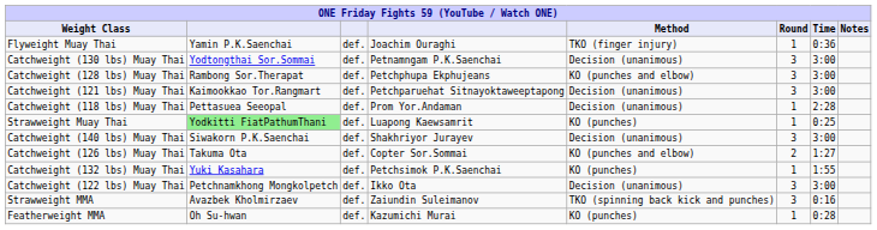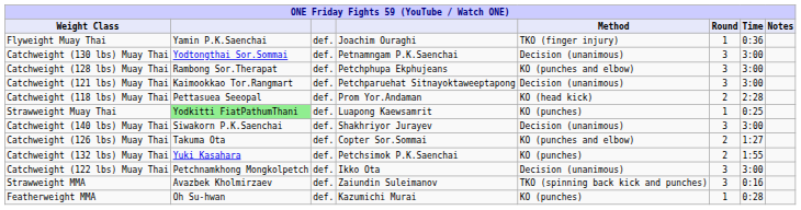Catchweight (118 lbs) Muay Thai | Method: Decision (unanimous) -> KO (head kick)
Catchweight (118 lbs) Muay Thai | Round: 1 -> 2
Catchweight (132 lbs) Muay Thai | Round: 1 -> 2
